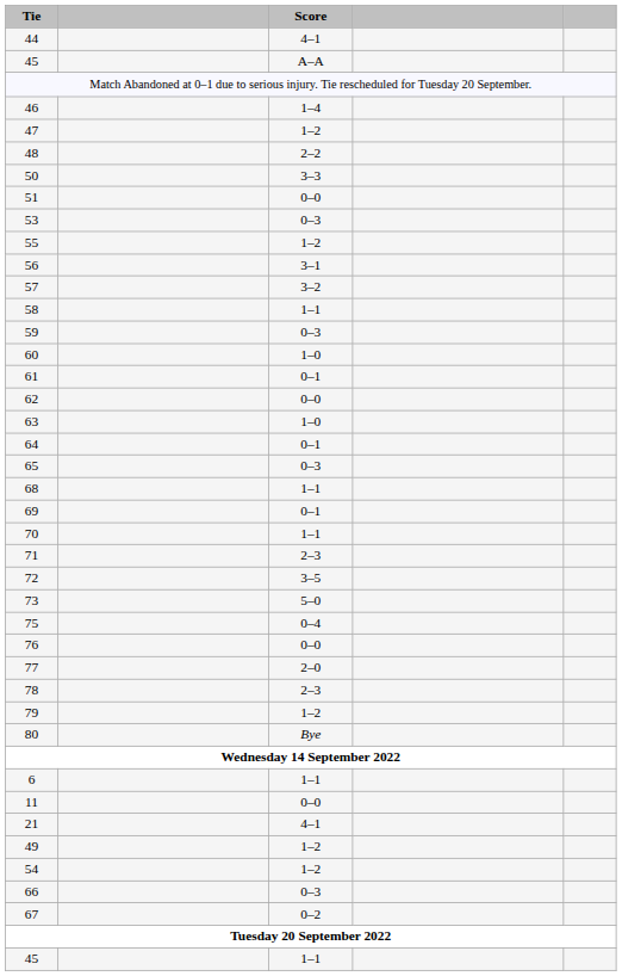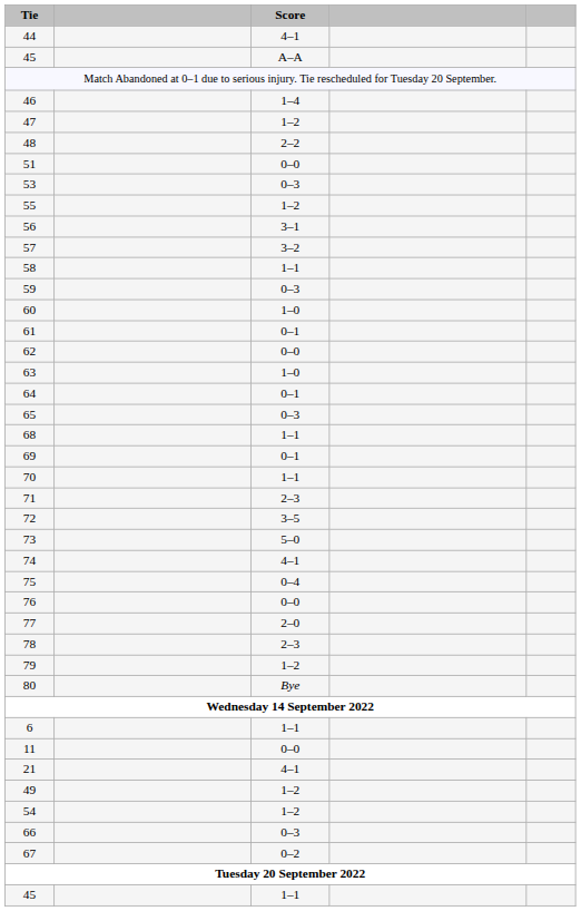- row: 50 | 3–3
+ row: 74 | 4–1
